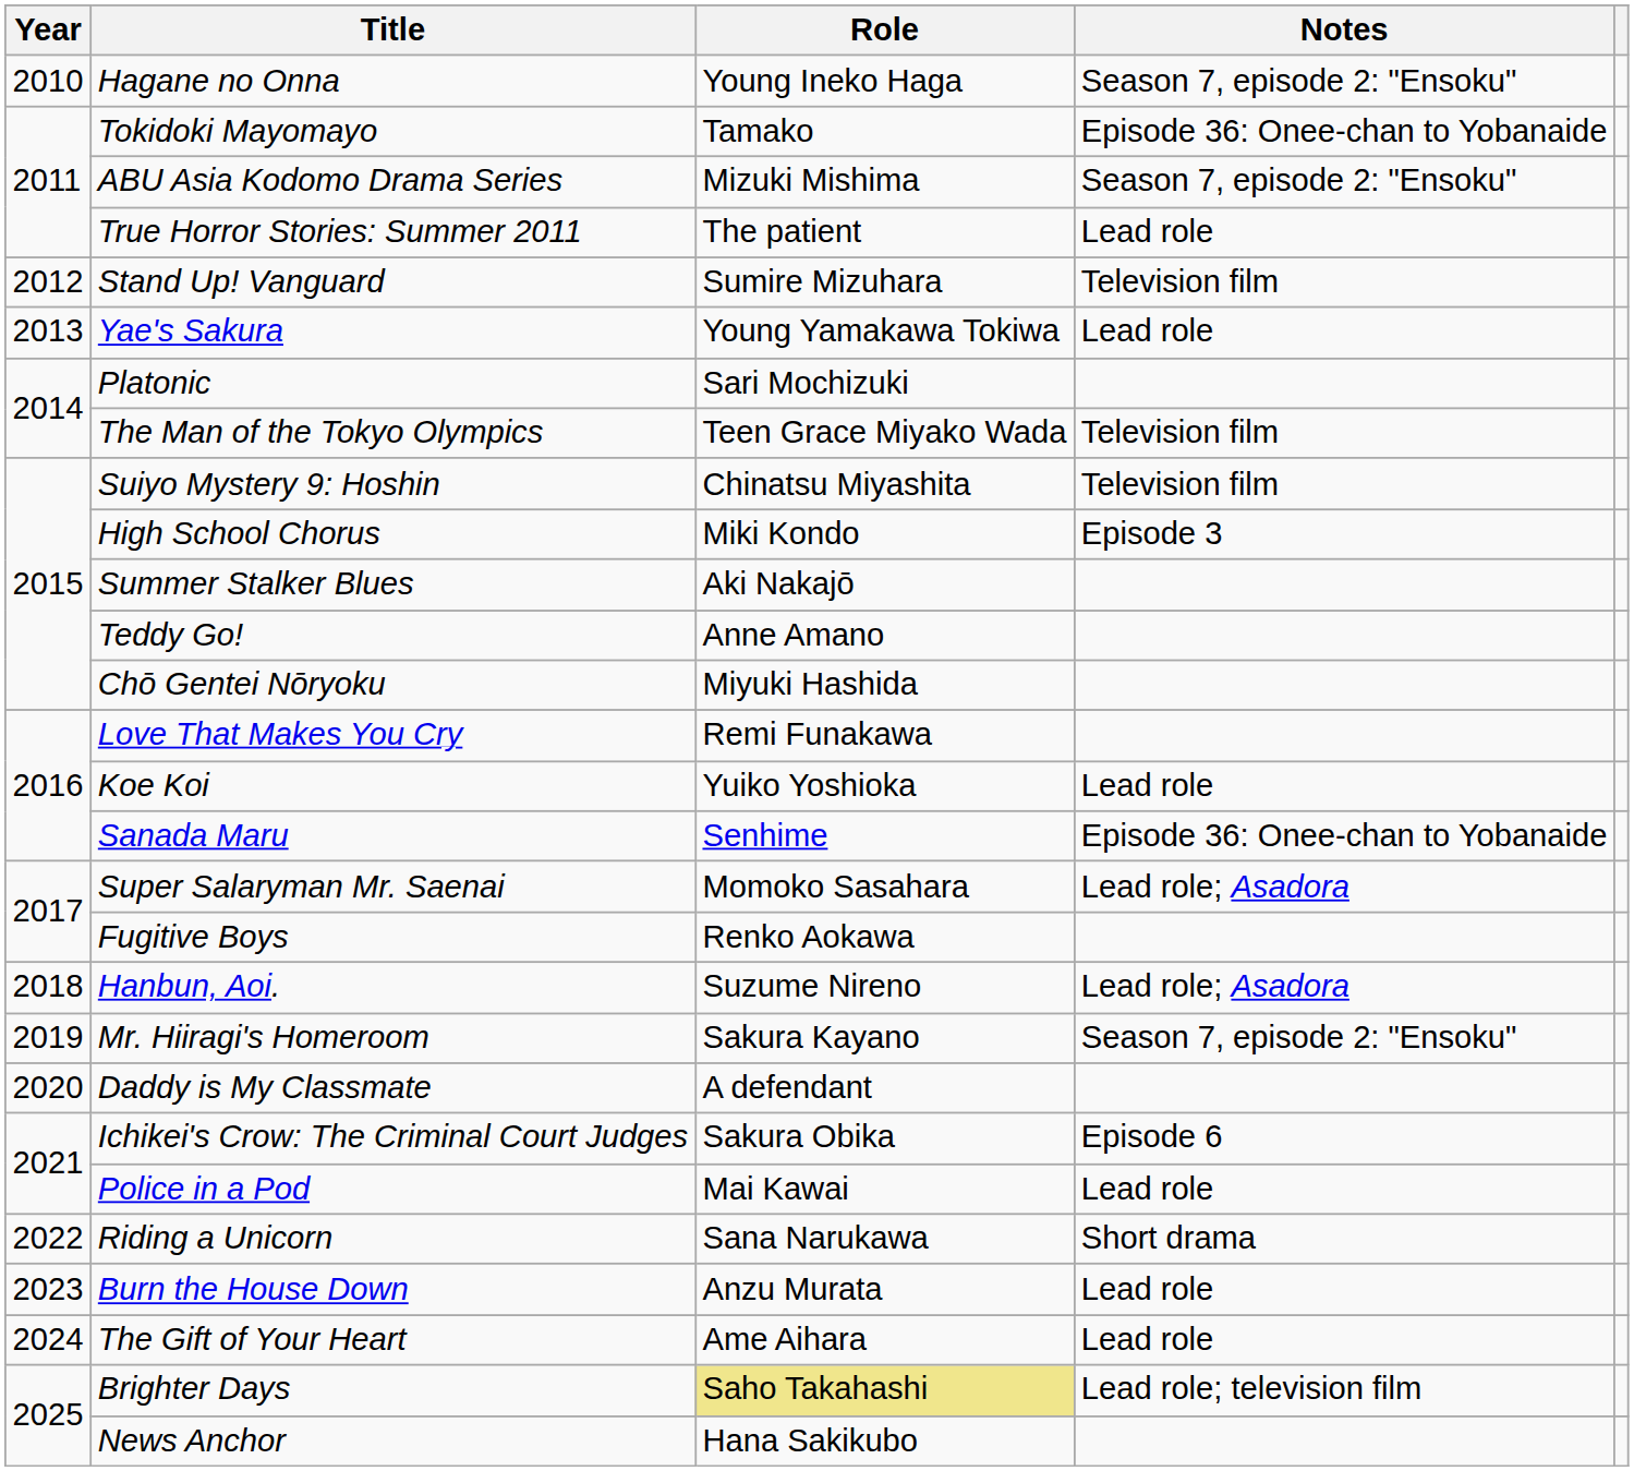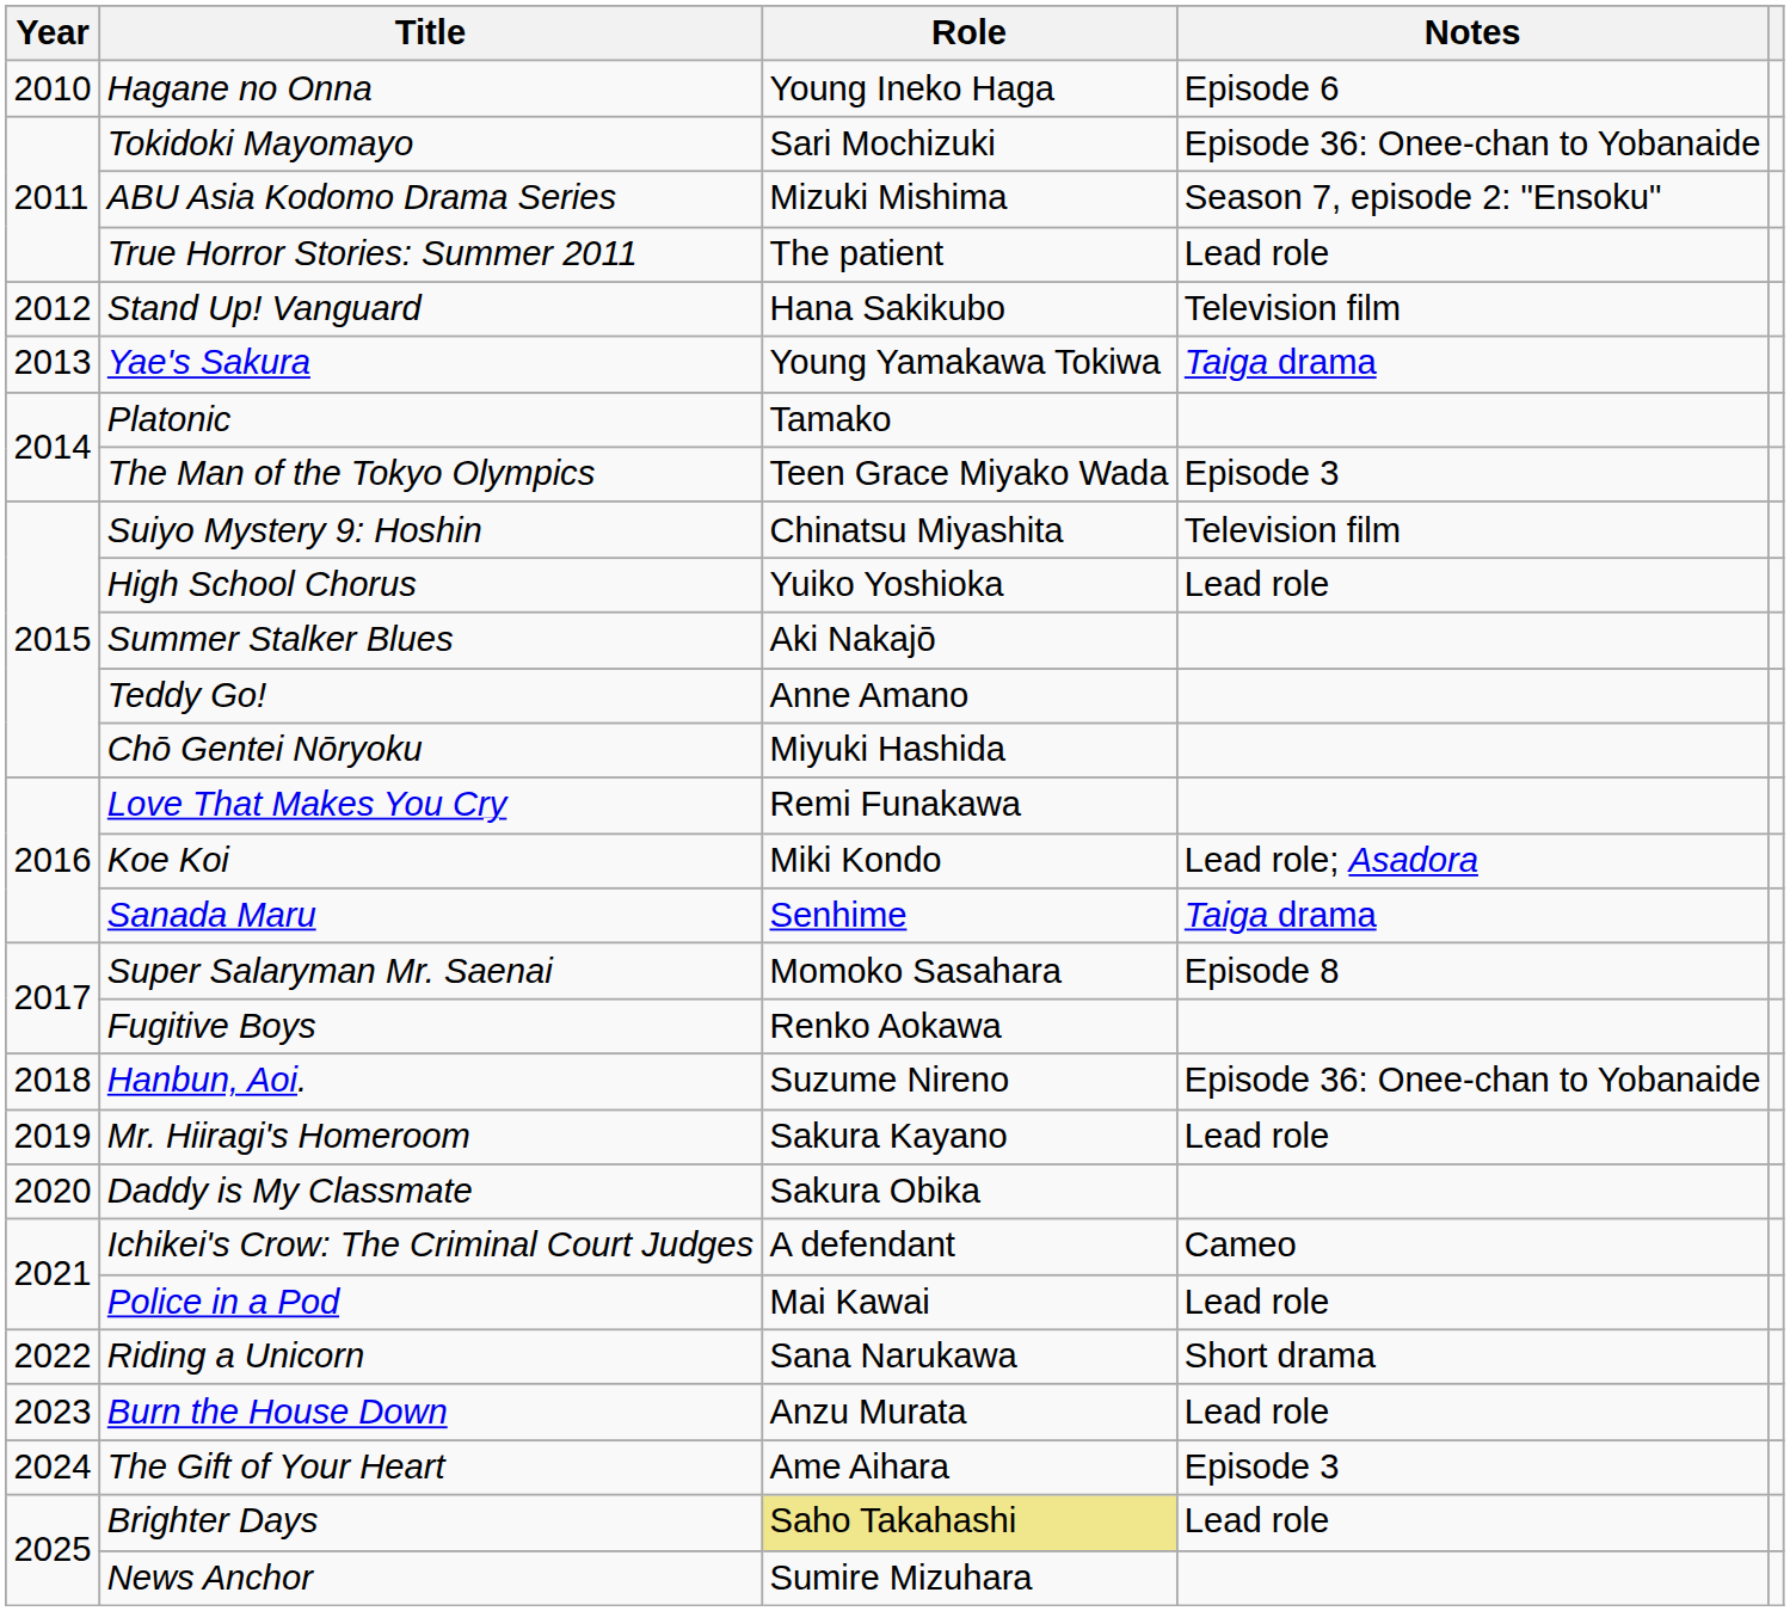Hagane no Onna | Notes: Season 7, episode 2: "Ensoku" -> Episode 6
Tokidoki Mayomayo | Role: Tamako -> Sari Mochizuki
Stand Up! Vanguard | Role: Sumire Mizuhara -> Hana Sakikubo
Yae's Sakura | Notes: Lead role -> Taiga drama
Platonic | Role: Sari Mochizuki -> Tamako
The Man of the Tokyo Olympics | Notes: Television film -> Episode 3
High School Chorus | Role: Miki Kondo -> Yuiko Yoshioka
High School Chorus | Notes: Episode 3 -> Lead role
Koe Koi | Role: Yuiko Yoshioka -> Miki Kondo
Koe Koi | Notes: Lead role -> Lead role; Asadora
Sanada Maru | Notes: Episode 36: Onee-chan to Yobanaide -> Taiga drama
Super Salaryman Mr. Saenai | Notes: Lead role; Asadora -> Episode 8
Hanbun, Aoi. | Notes: Lead role; Asadora -> Episode 36: Onee-chan to Yobanaide
Mr. Hiiragi's Homeroom | Notes: Season 7, episode 2: "Ensoku" -> Lead role
Daddy is My Classmate | Role: A defendant -> Sakura Obika
Ichikei's Crow: The Criminal Court Judges | Role: Sakura Obika -> A defendant
Ichikei's Crow: The Criminal Court Judges | Notes: Episode 6 -> Cameo
The Gift of Your Heart | Notes: Lead role -> Episode 3
Brighter Days | Notes: Lead role; television film -> Lead role
News Anchor | Role: Hana Sakikubo -> Sumire Mizuhara
